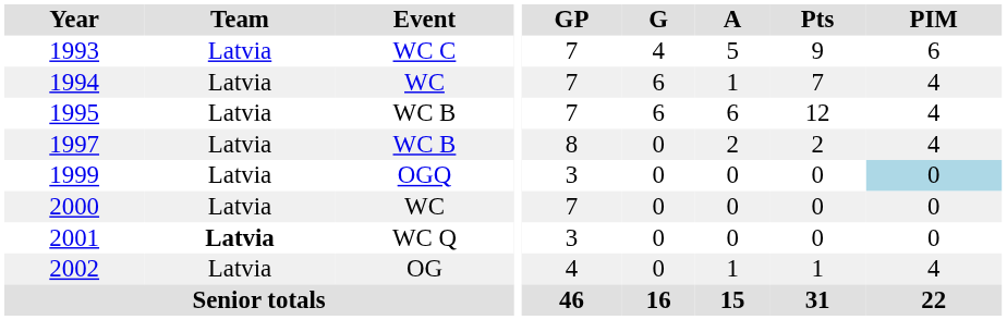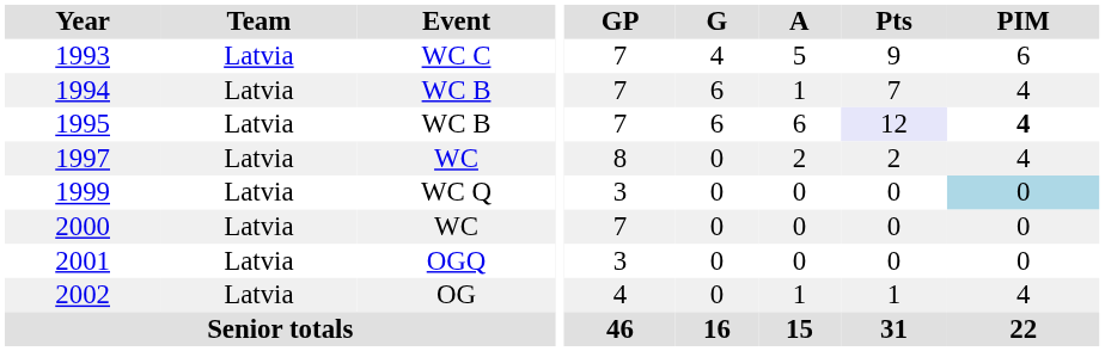1994 | Event: WC -> WC B
1995 | Pts: no background -> lavender background
1995 | PIM: normal -> bold
1997 | Event: WC B -> WC
1999 | Event: OGQ -> WC Q
2001 | Team: bold -> normal
2001 | Event: WC Q -> OGQ
